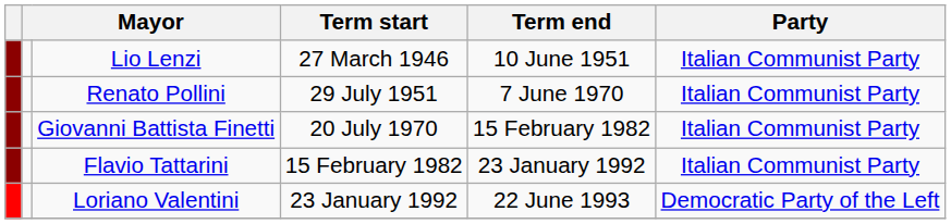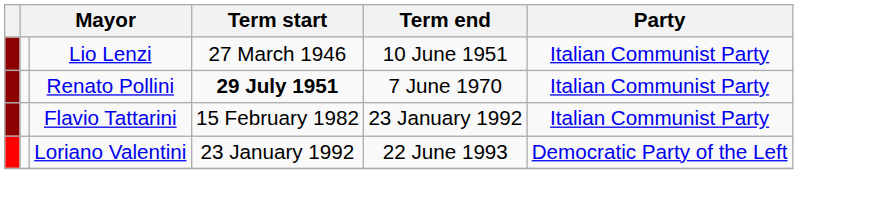Renato Pollini | Term start: normal -> bold
- row: Giovanni Battista Finetti | 20 July 1970 | 15 February 1982 | Italian Communist Party
